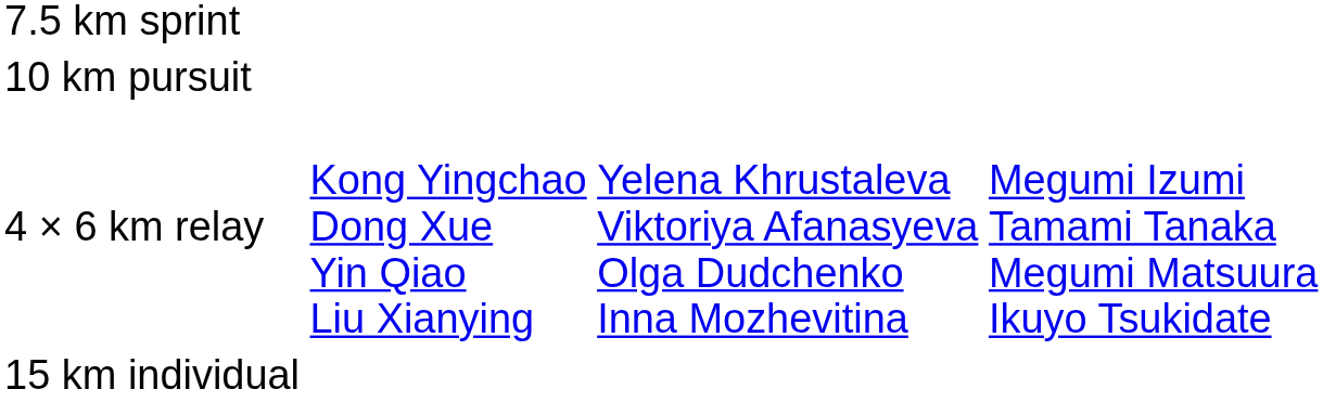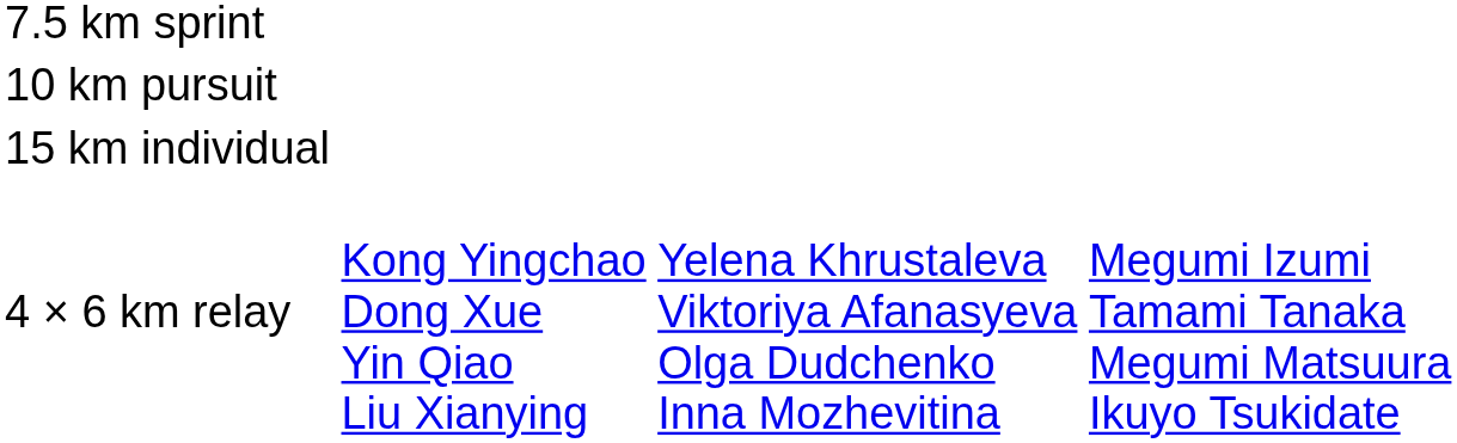rows swapped: 15 km individual <-> 4 × 6 km relay
